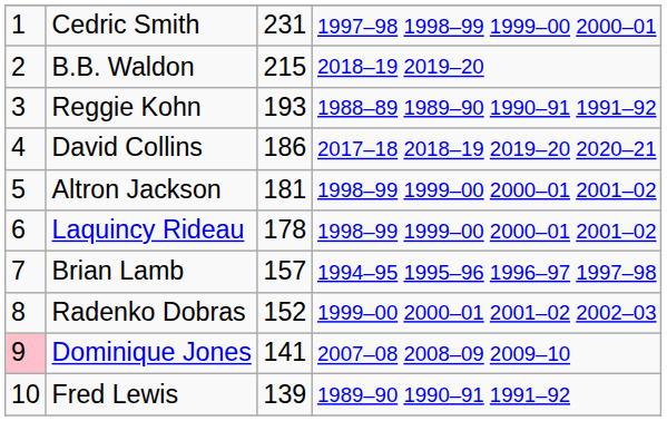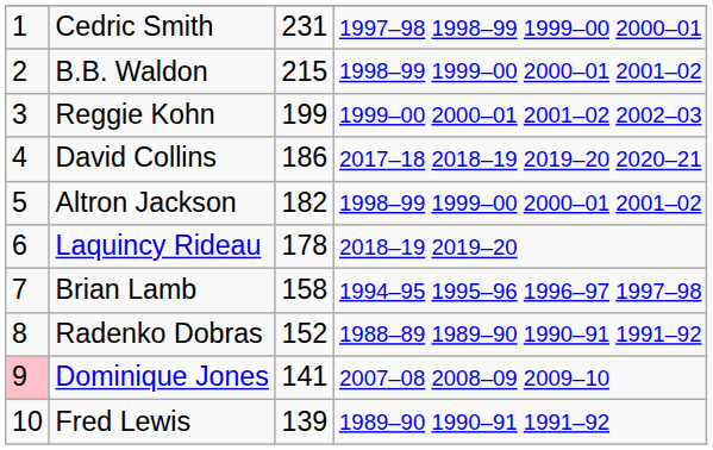B.B. Waldon | column 4: 2018–19 2019–20 -> 1998–99 1999–00 2000–01 2001–02
Reggie Kohn | column 3: 193 -> 199
Reggie Kohn | column 4: 1988–89 1989–90 1990–91 1991–92 -> 1999–00 2000–01 2001–02 2002–03
Altron Jackson | column 3: 181 -> 182
Laquincy Rideau | column 4: 1998–99 1999–00 2000–01 2001–02 -> 2018–19 2019–20
Brian Lamb | column 3: 157 -> 158
Radenko Dobras | column 4: 1999–00 2000–01 2001–02 2002–03 -> 1988–89 1989–90 1990–91 1991–92
